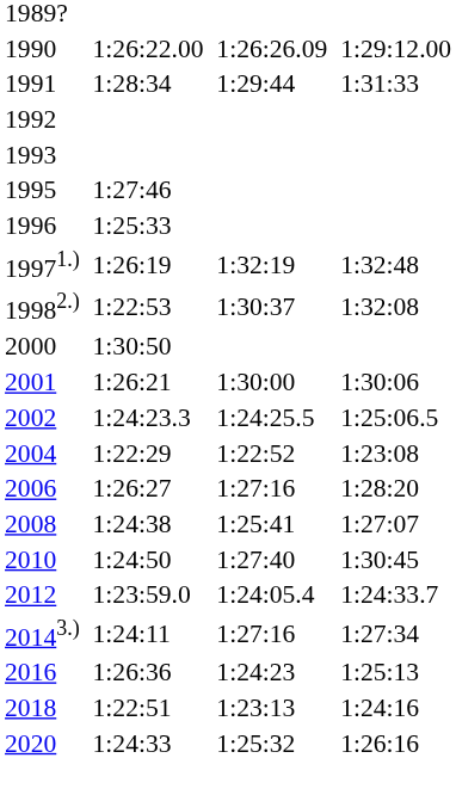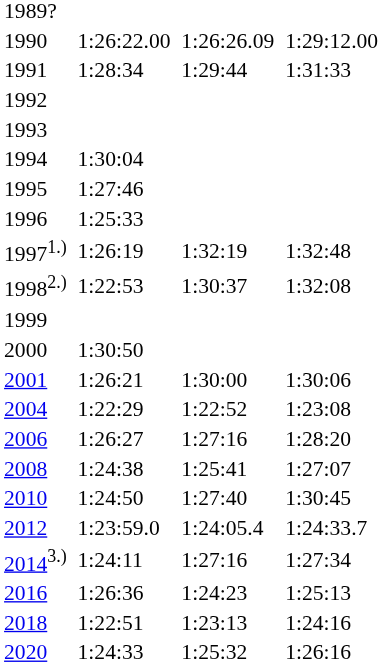+ row: 1994 | 1:30:04
+ row: 1999
- row: 2002 | 1:24:23.3 | 1:24:25.5 | 1:25:06.5
